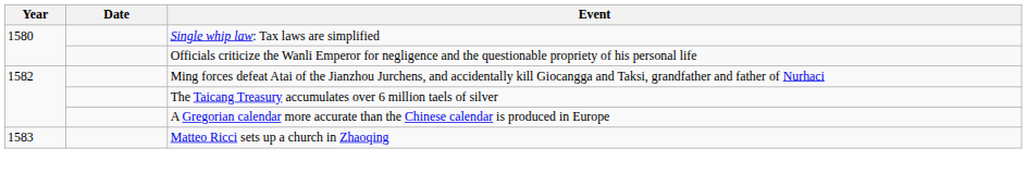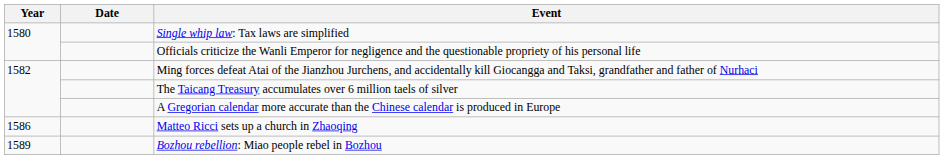Matteo Ricci sets up a church in Zhaoqing | Year: 1583 -> 1586
+ row: 1589 | Bozhou rebellion: Miao people rebel in Bozhou
